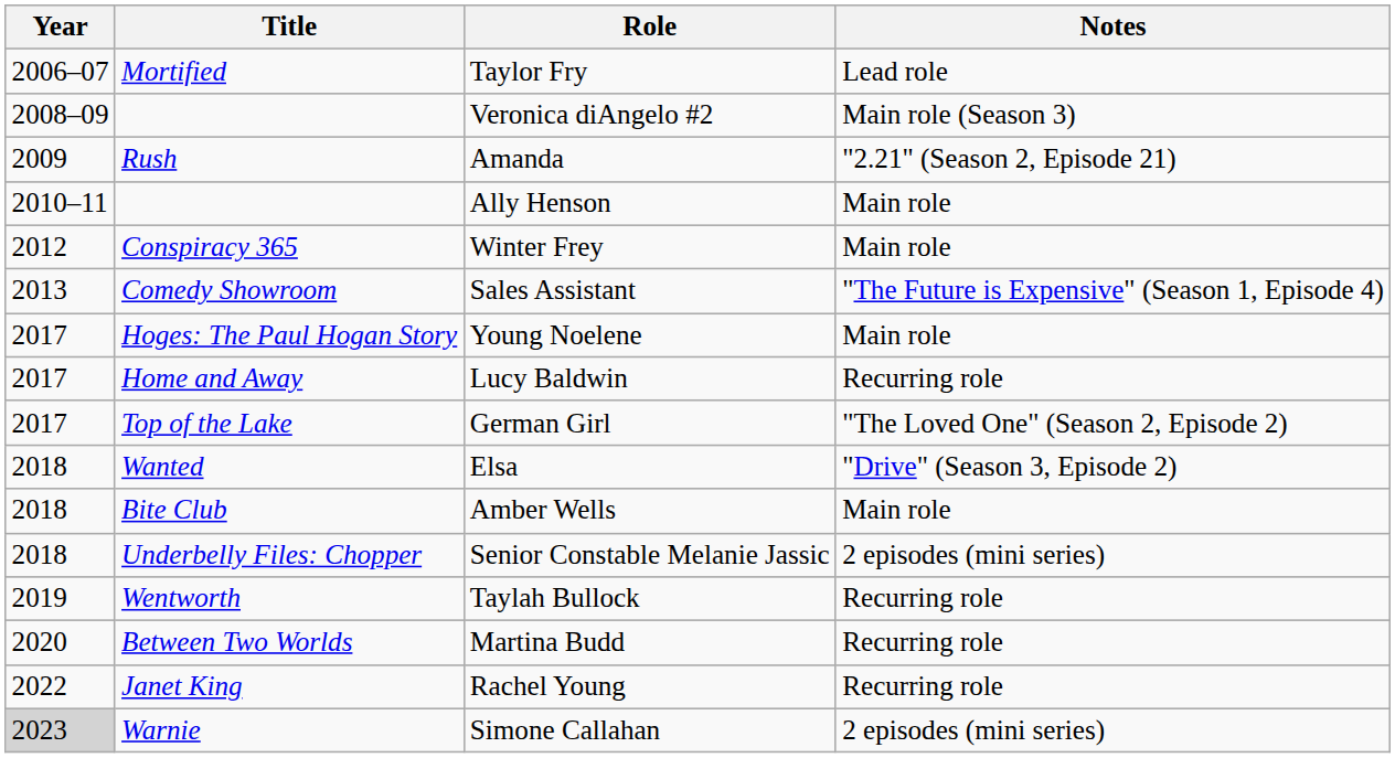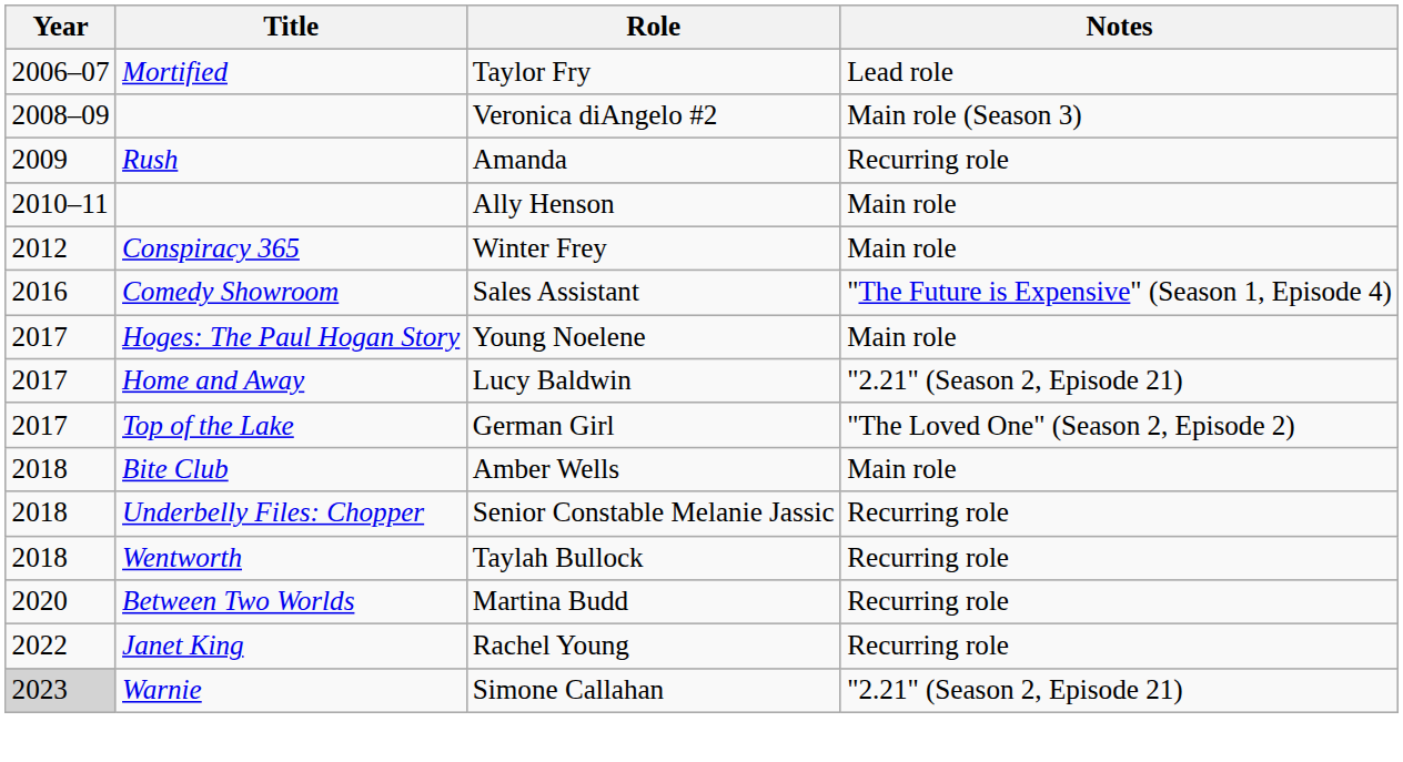Amanda | Notes: "2.21" (Season 2, Episode 21) -> Recurring role
Sales Assistant | Year: 2013 -> 2016
Lucy Baldwin | Notes: Recurring role -> "2.21" (Season 2, Episode 21)
- row: 2018 | Wanted | Elsa | "Drive" (Season 3, Episode 2)
Senior Constable Melanie Jassic | Notes: 2 episodes (mini series) -> Recurring role
Taylah Bullock | Year: 2019 -> 2018
Simone Callahan | Notes: 2 episodes (mini series) -> "2.21" (Season 2, Episode 21)
